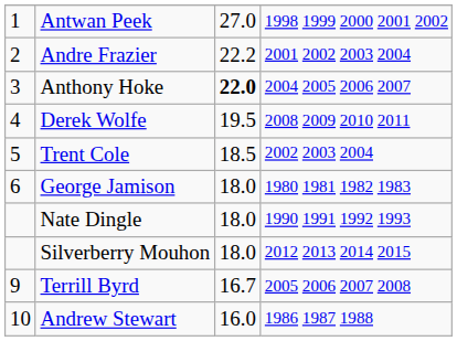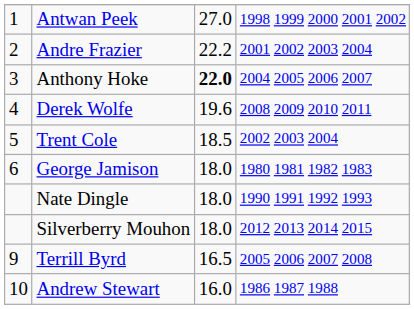Derek Wolfe | column 3: 19.5 -> 19.6
Terrill Byrd | column 3: 16.7 -> 16.5
